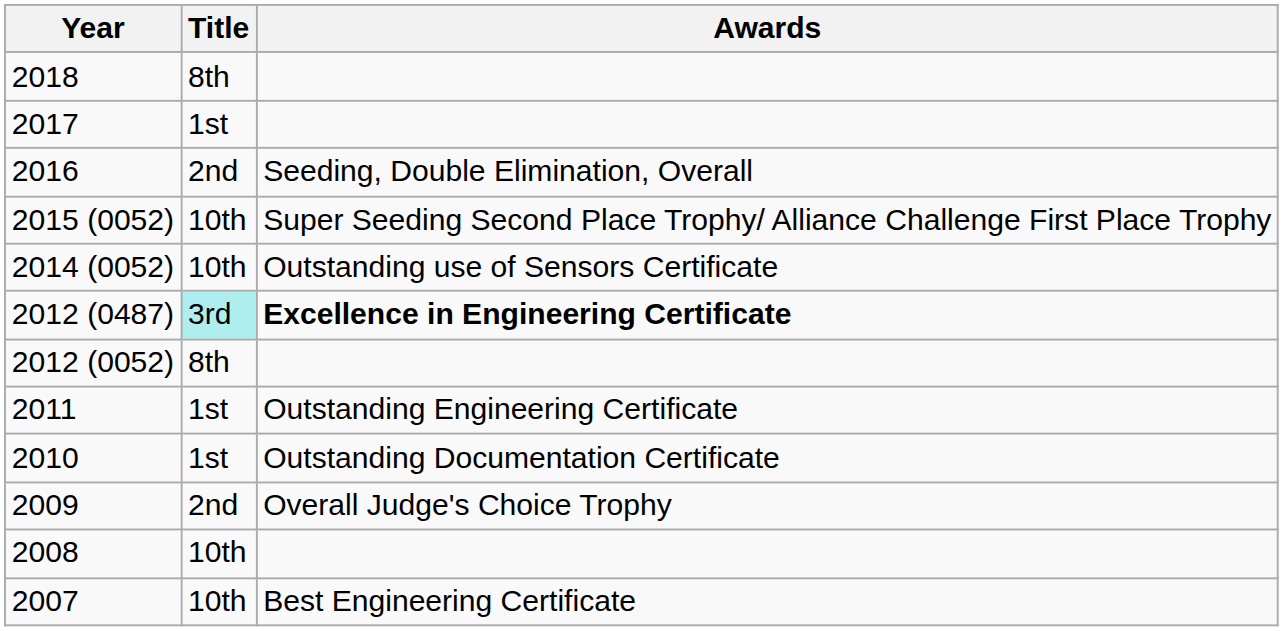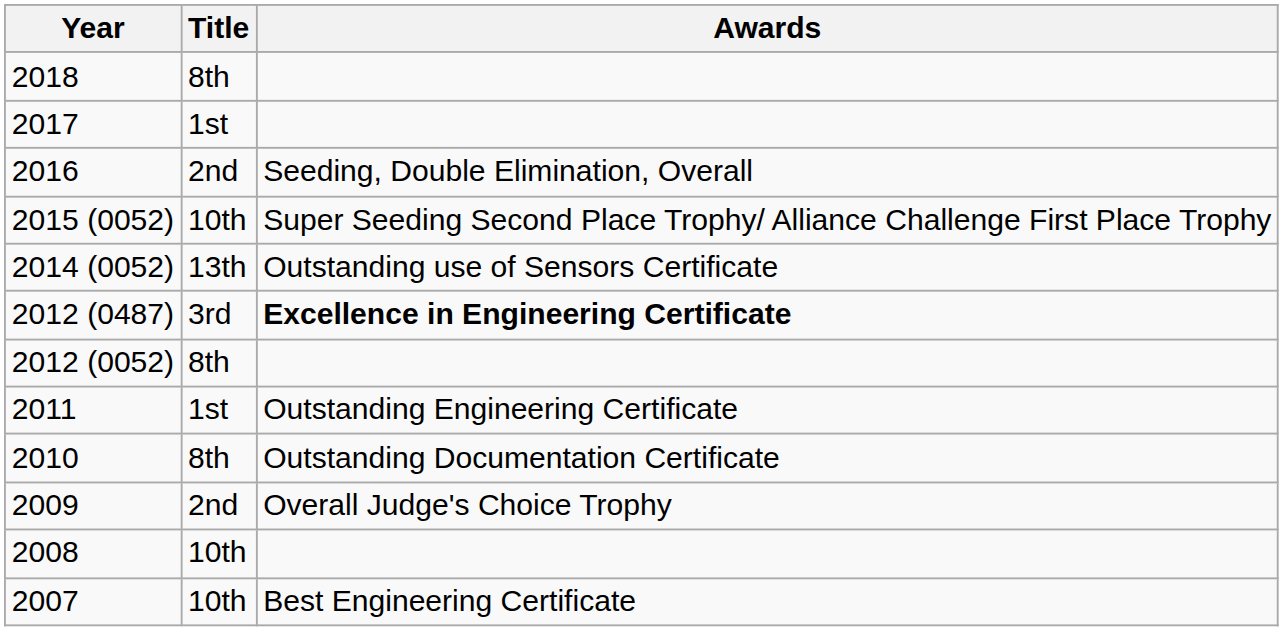2014 (0052) | Title: 10th -> 13th
2012 (0487) | Title: paleturquoise background -> no background
2010 | Title: 1st -> 8th
